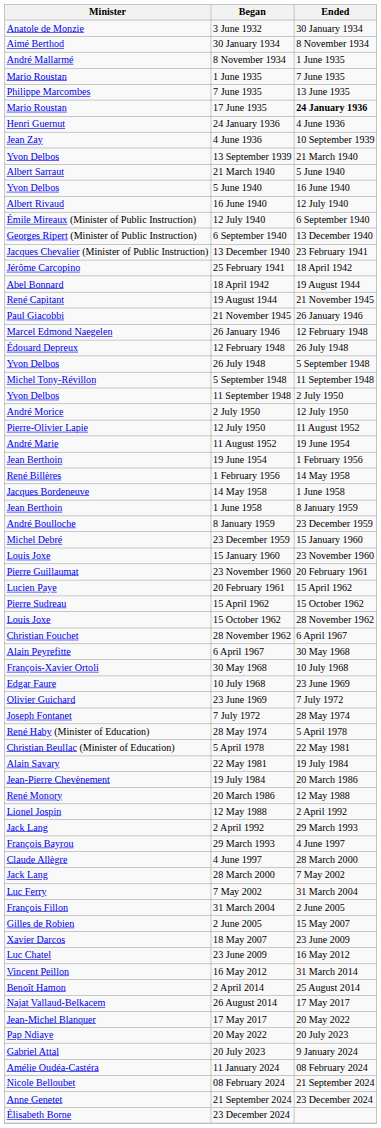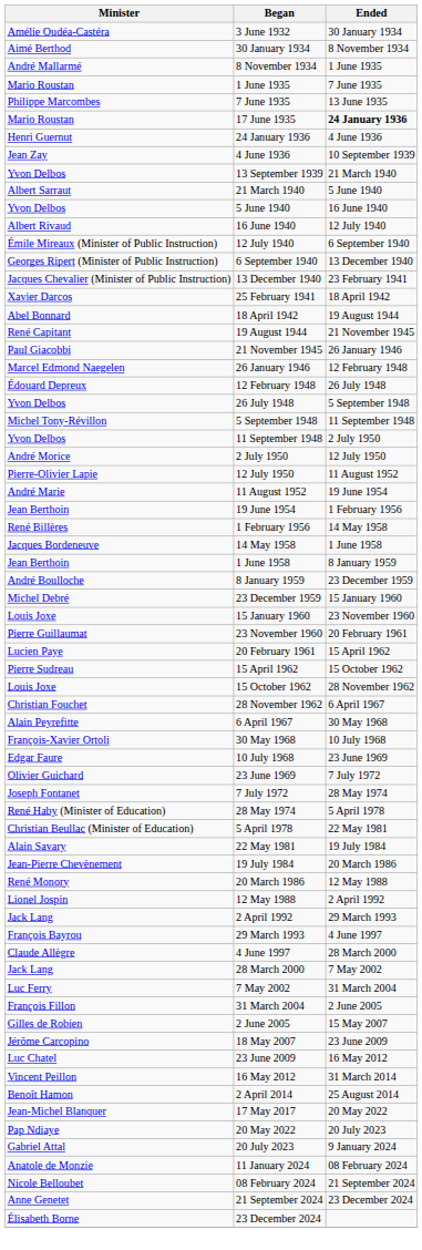3 June 1932 | Minister: Anatole de Monzie -> Amélie Oudéa-Castéra
25 February 1941 | Minister: Jérôme Carcopino -> Xavier Darcos
18 May 2007 | Minister: Xavier Darcos -> Jérôme Carcopino
- row: Najat Vallaud-Belkacem | 26 August 2014 | 17 May 2017
11 January 2024 | Minister: Amélie Oudéa-Castéra -> Anatole de Monzie
